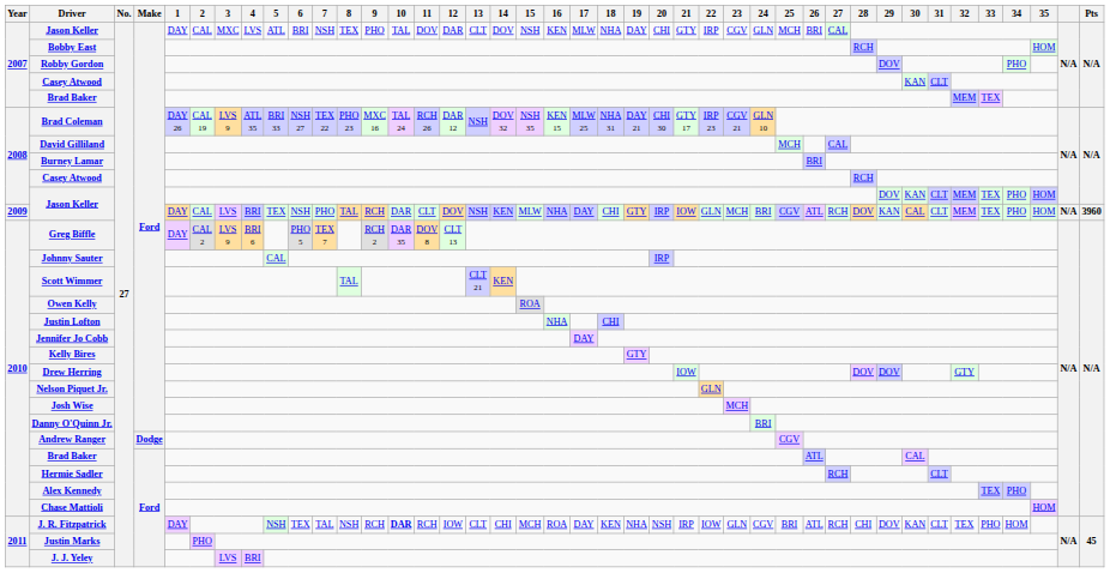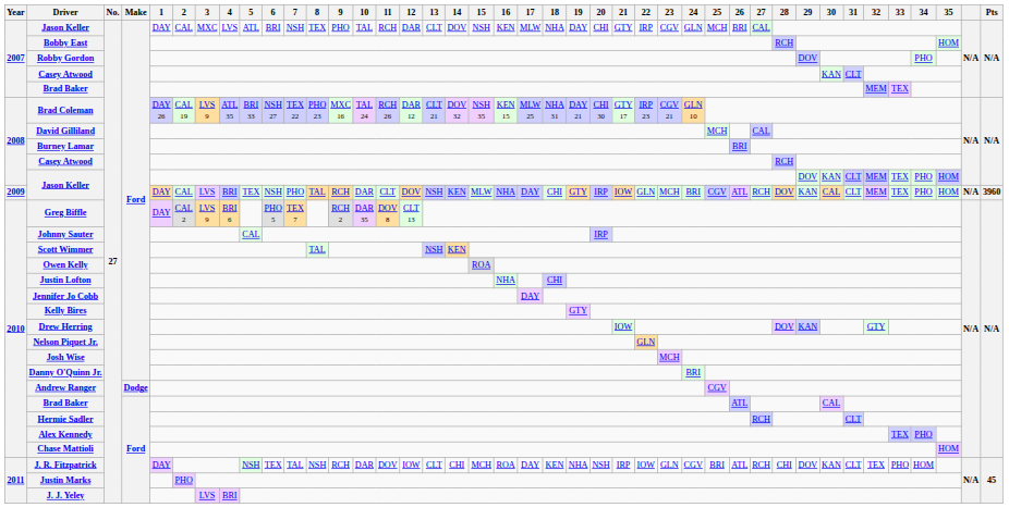2007 / Jason Keller | 11: DOV -> RCH
Brad Coleman | 13: NSH -> CLT 21
Scott Wimmer | 13: CLT 21 -> NSH
Drew Herring | 29: DOV -> KAN
J. R. Fitzpatrick | 10: bold -> normal
J. R. Fitzpatrick | 11: RCH -> DOV
